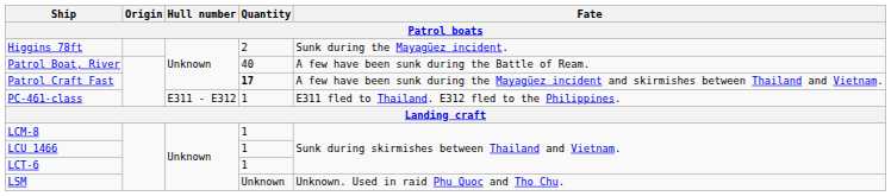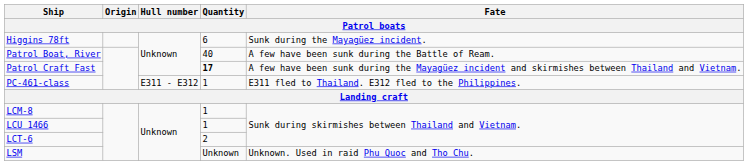Higgins 78ft | Quantity: 2 -> 6
LCT-6 | Quantity: 1 -> 2
